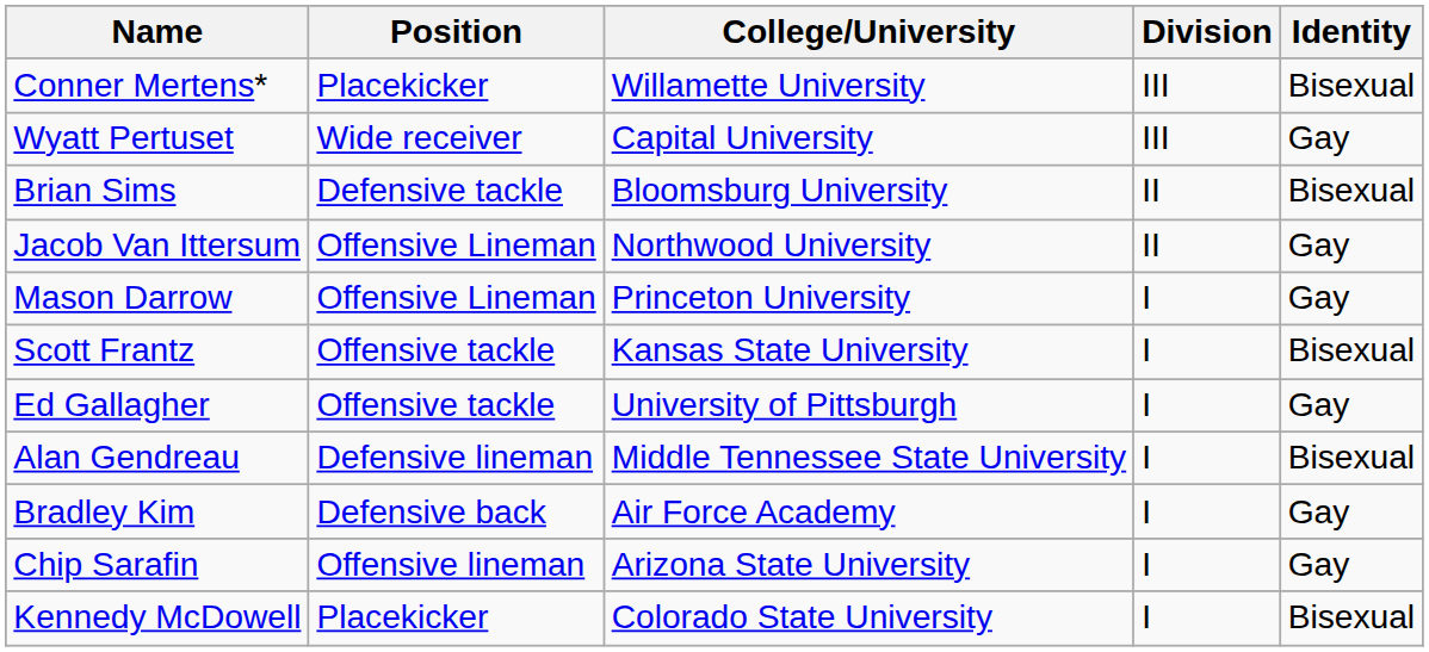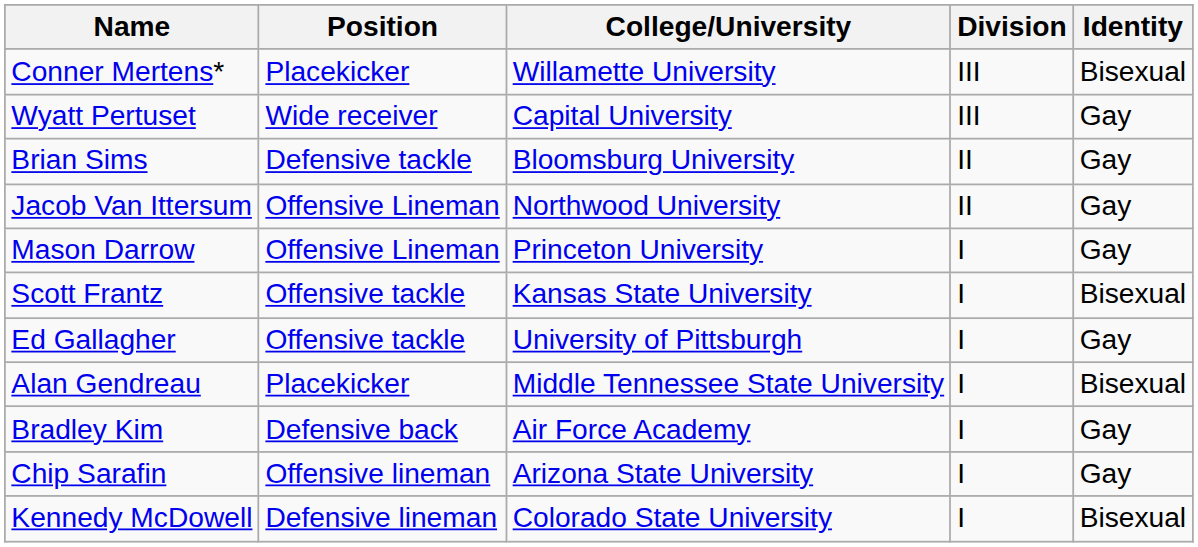Brian Sims | Identity: Bisexual -> Gay
Alan Gendreau | Position: Defensive lineman -> Placekicker
Kennedy McDowell | Position: Placekicker -> Defensive lineman
